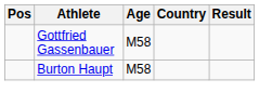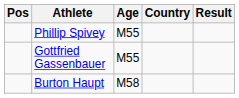+ row: Phillip Spivey | M55
Gottfried Gassenbauer | Age: M58 -> M55
